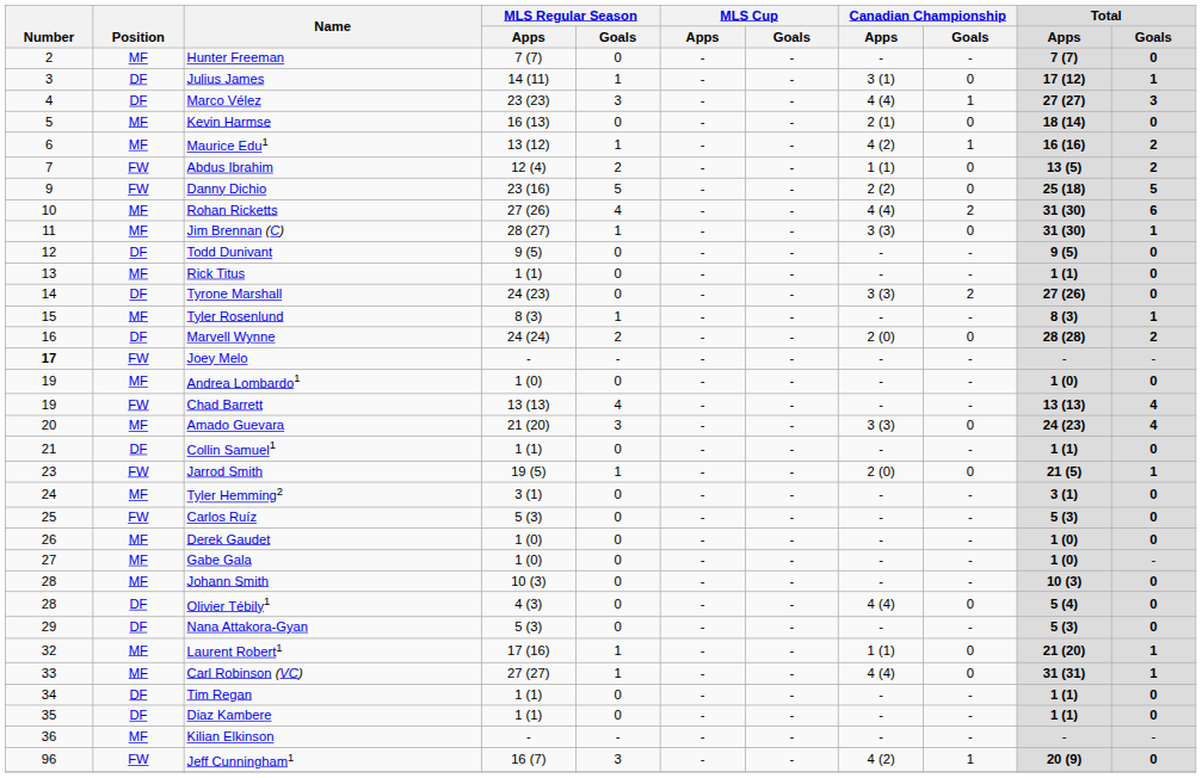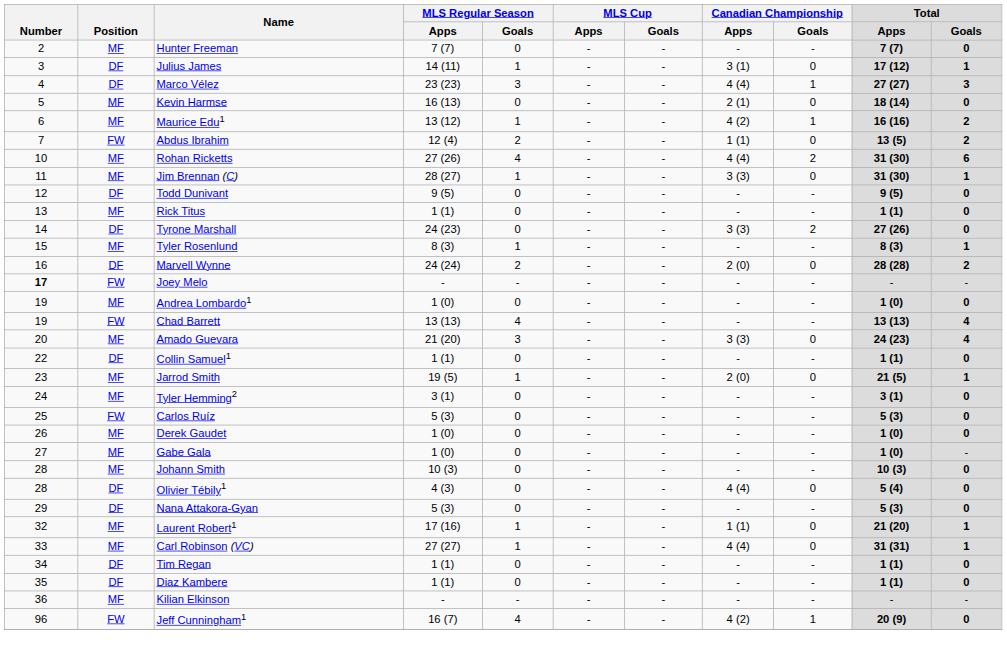- row: 9 | FW | Danny Dichio | 23 (16) | 5 | - | - | 2 (2) | 0 | 25 (18) | 5
Collin Samuel1 | Number: 21 -> 22
Jarrod Smith | Position: FW -> MF
Jeff Cunningham1 | MLS Regular Season / Goals: 3 -> 4
